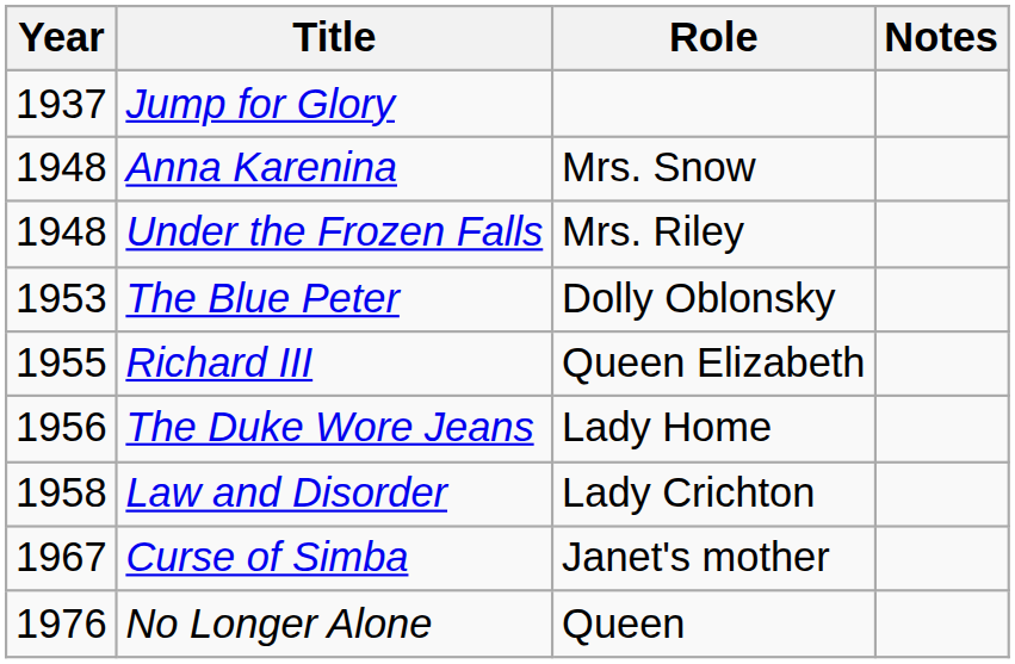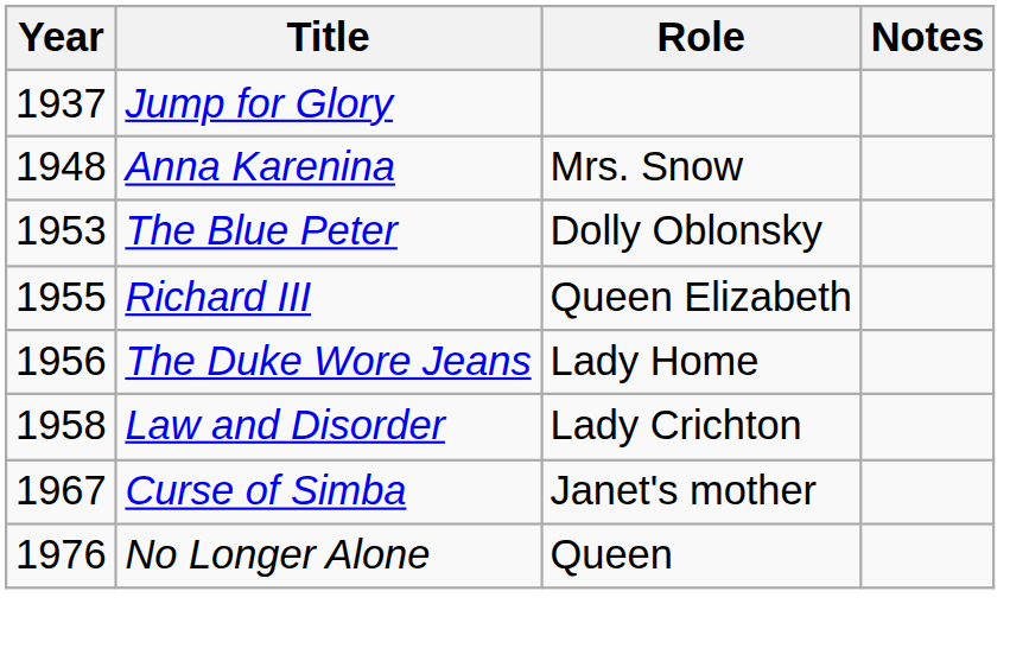- row: 1948 | Under the Frozen Falls | Mrs. Riley
